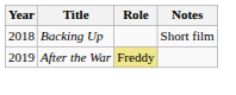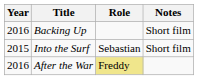Backing Up | Year: 2018 -> 2016
+ row: 2015 | Into the Surf | Sebastian | Short film
After the War | Year: 2019 -> 2016
